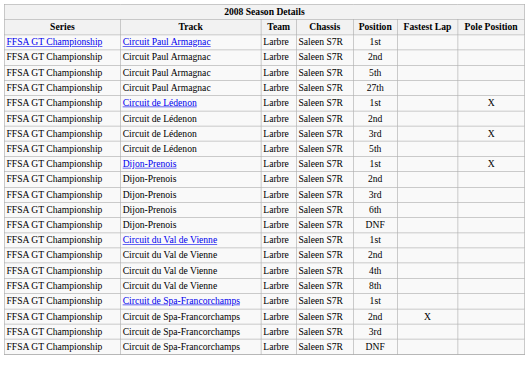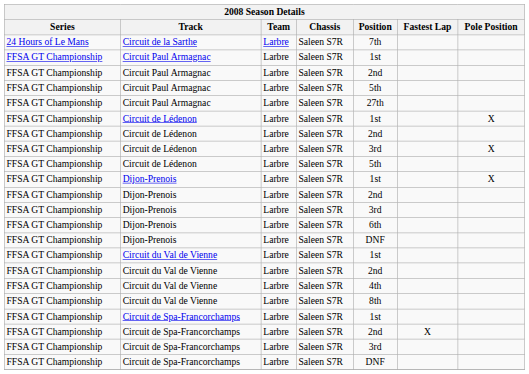+ row: 24 Hours of Le Mans | Circuit de la Sarthe | Larbre | Saleen S7R | 7th
